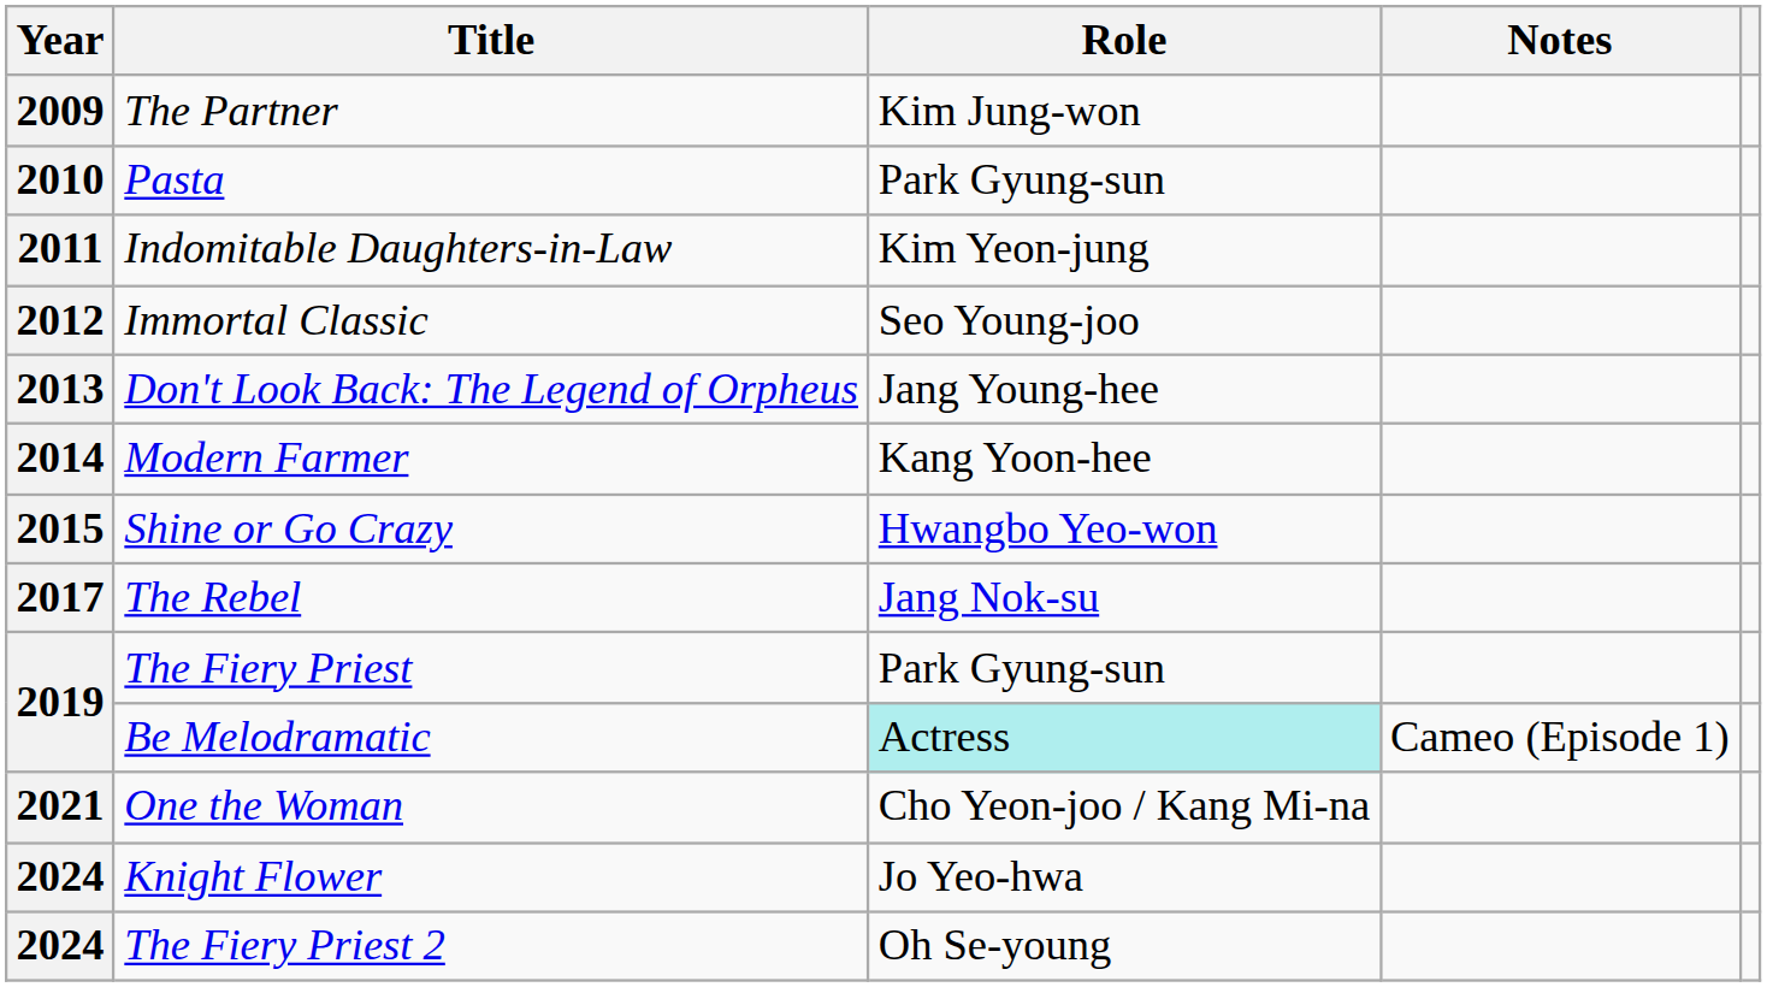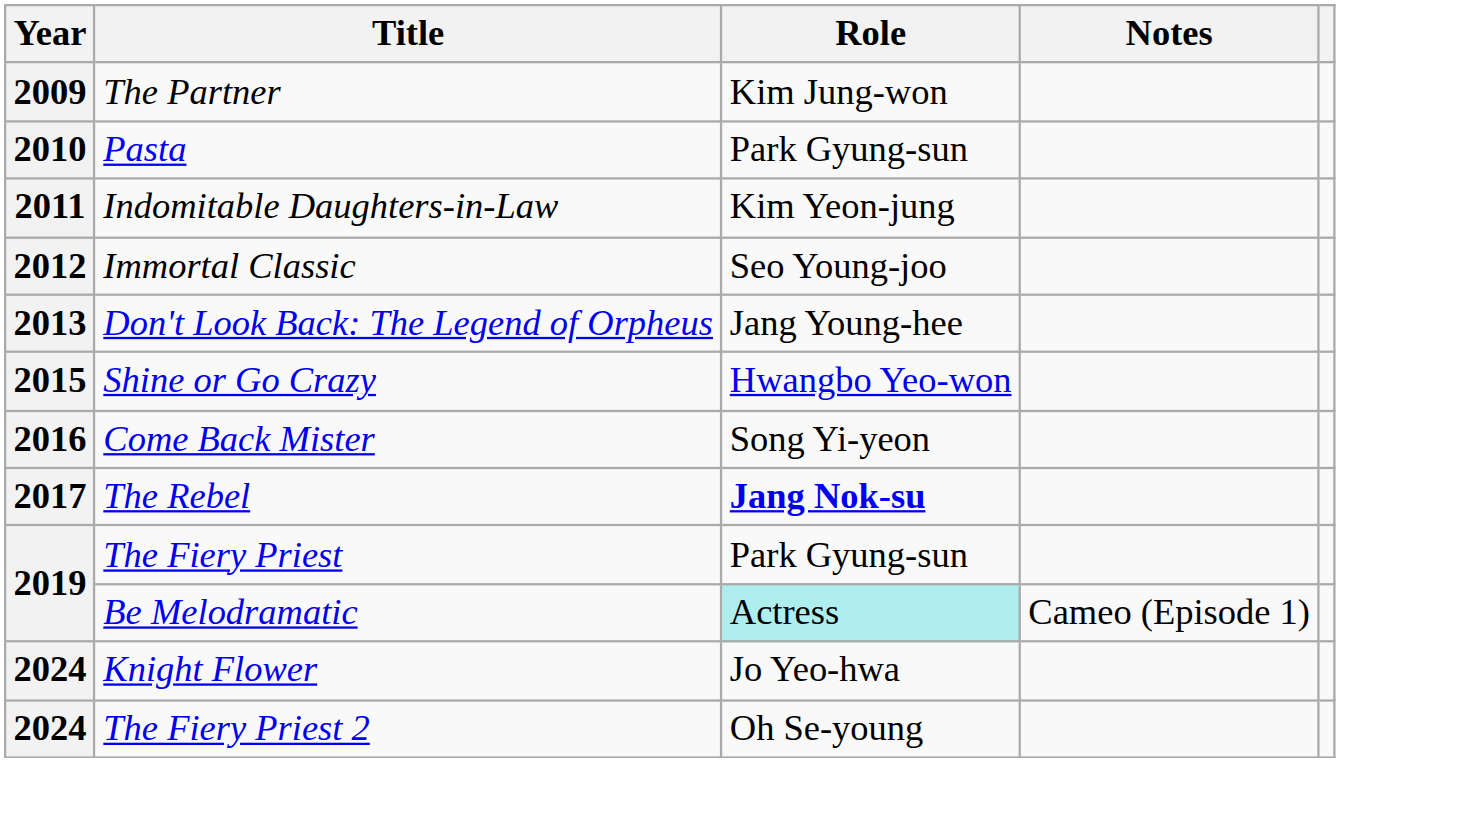- row: 2014 | Modern Farmer | Kang Yoon-hee
+ row: 2016 | Come Back Mister | Song Yi-yeon
The Rebel | Role: normal -> bold
- row: 2021 | One the Woman | Cho Yeon-joo / Kang Mi-na
